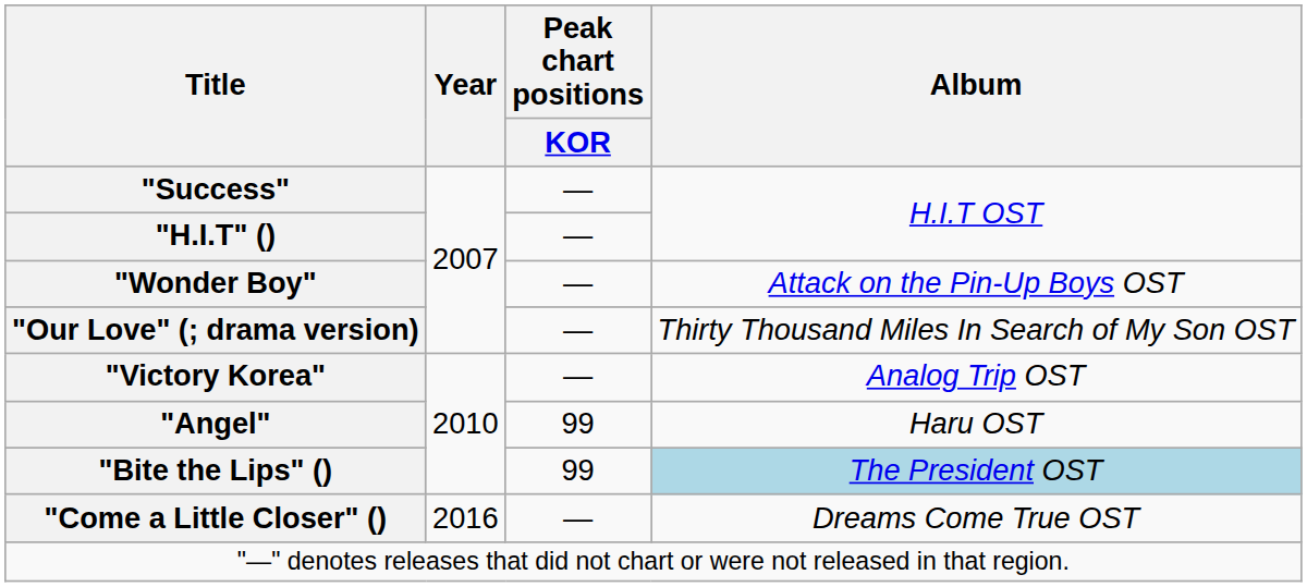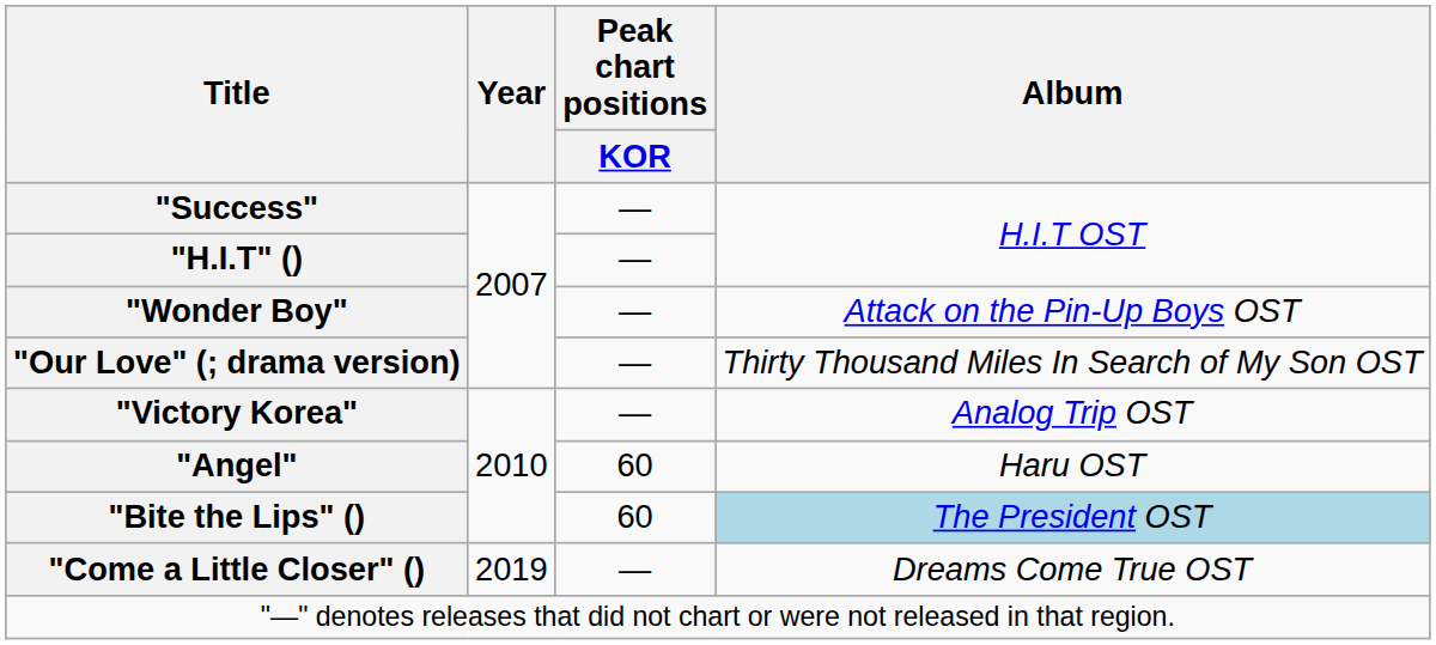"Angel" | Peak chart positions / KOR: 99 -> 60
"Bite the Lips" () | Peak chart positions / KOR: 99 -> 60
"Come a Little Closer" () | Year: 2016 -> 2019
